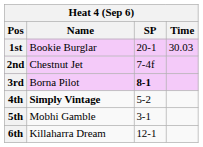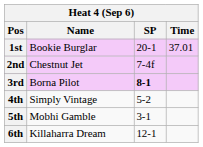1st | Time: 30.03 -> 37.01
4th | Name: bold -> normal
